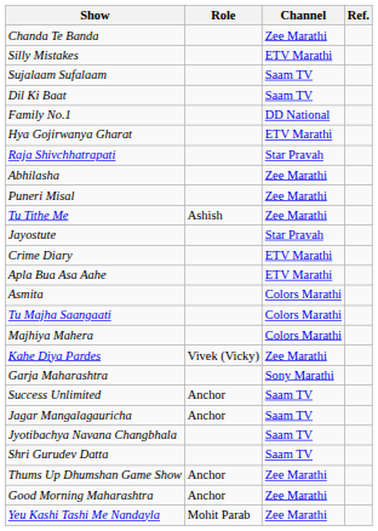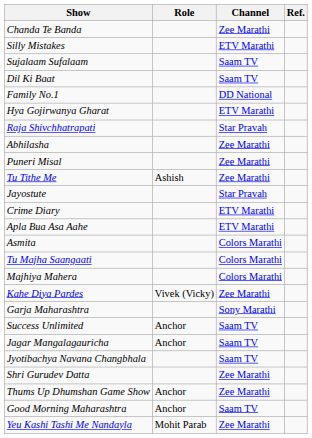Shri Gurudev Datta | Channel: Saam TV -> Zee Marathi
Good Morning Maharashtra | Channel: Zee Marathi -> Saam TV
